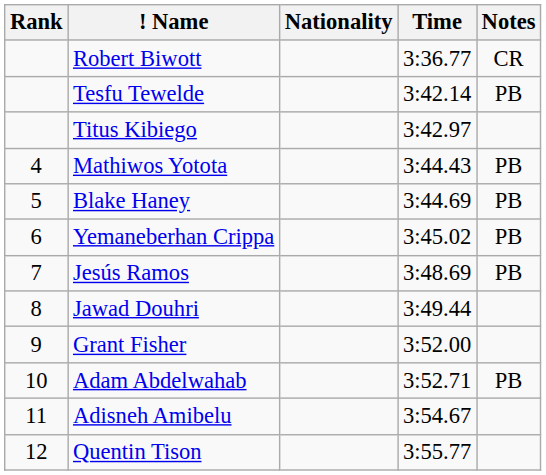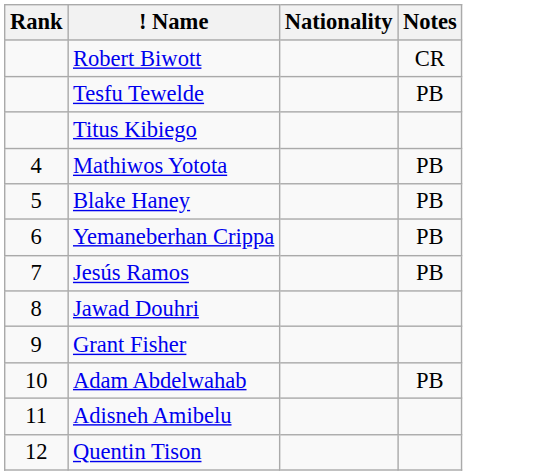- column: Time | 3:36.77 | 3:42.14 | 3:42.97 | 3:44.43 | 3:44.69 | 3:45.02 | 3:48.69 | 3:49.44 | 3:52.00 | 3:52.71 | 3:54.67 | 3:55.77
